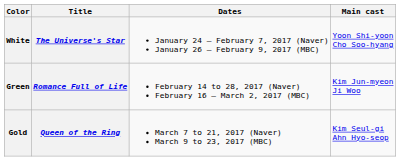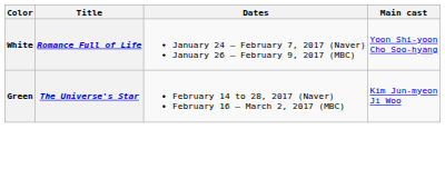White | Title: The Universe's Star -> Romance Full of Life
Green | Title: Romance Full of Life -> The Universe's Star
- row: Gold | Queen of the Ring | March 7 to 21, 2017 (Naver) March 9 to 23, 2017 (MBC) | Kim Seul-gi Ahn Hyo-seop
